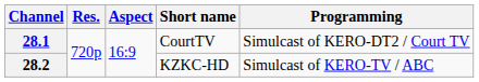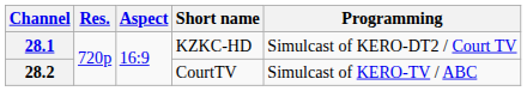28.1 | Short name: CourtTV -> KZKC-HD
28.2 | Short name: KZKC-HD -> CourtTV
